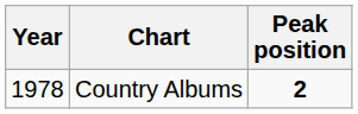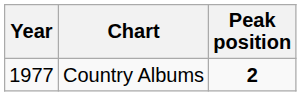Country Albums | Year: 1978 -> 1977
